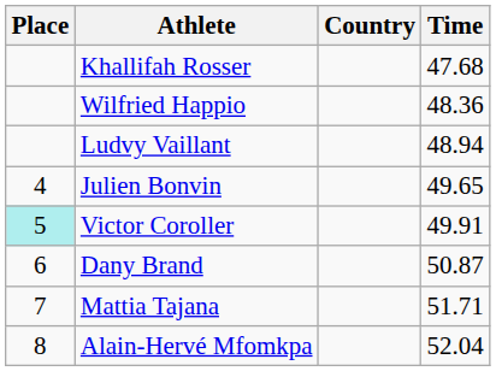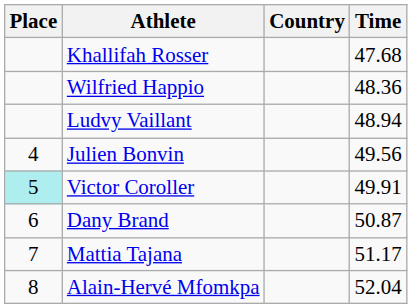Julien Bonvin | Time: 49.65 -> 49.56
Mattia Tajana | Time: 51.71 -> 51.17
